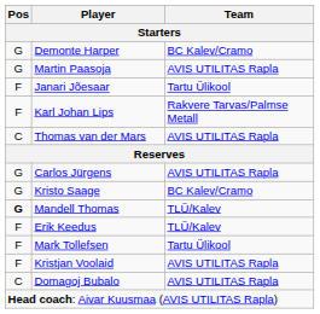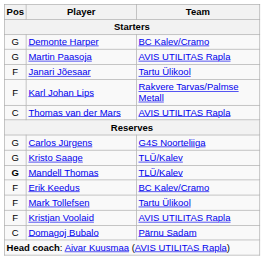Carlos Jürgens | Team: AVIS UTILITAS Rapla -> G4S Noorteliiga
Kristo Saage | Team: BC Kalev/Cramo -> TLÜ/Kalev
Erik Keedus | Team: TLÜ/Kalev -> BC Kalev/Cramo
Domagoj Bubalo | Team: AVIS UTILITAS Rapla -> Pärnu Sadam
